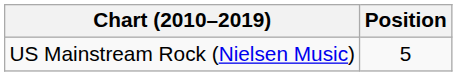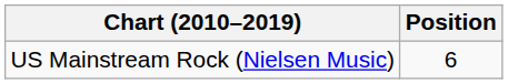US Mainstream Rock (Nielsen Music) | Position: 5 -> 6
